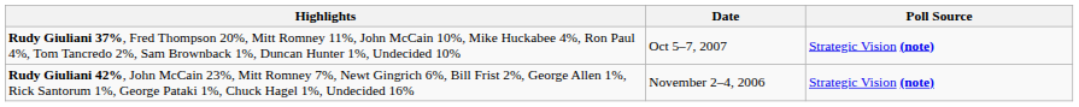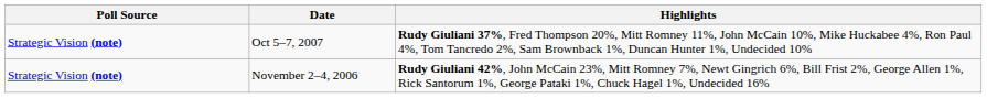columns swapped: Poll Source <-> Highlights
